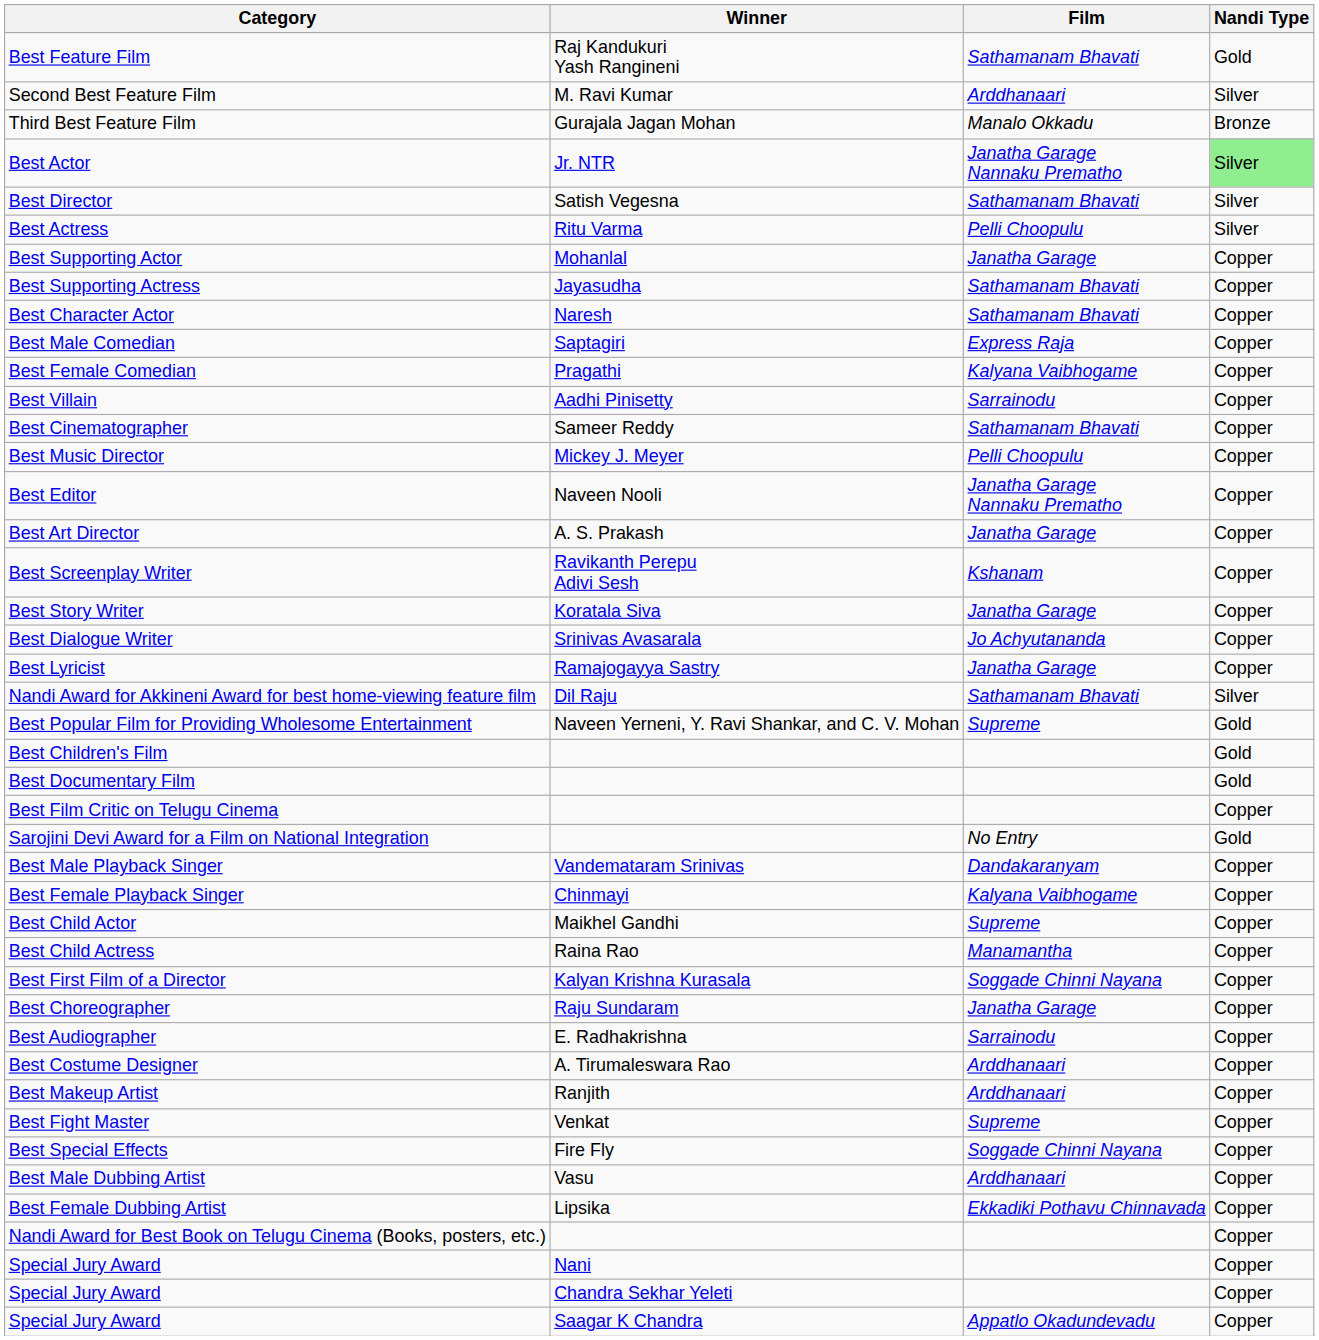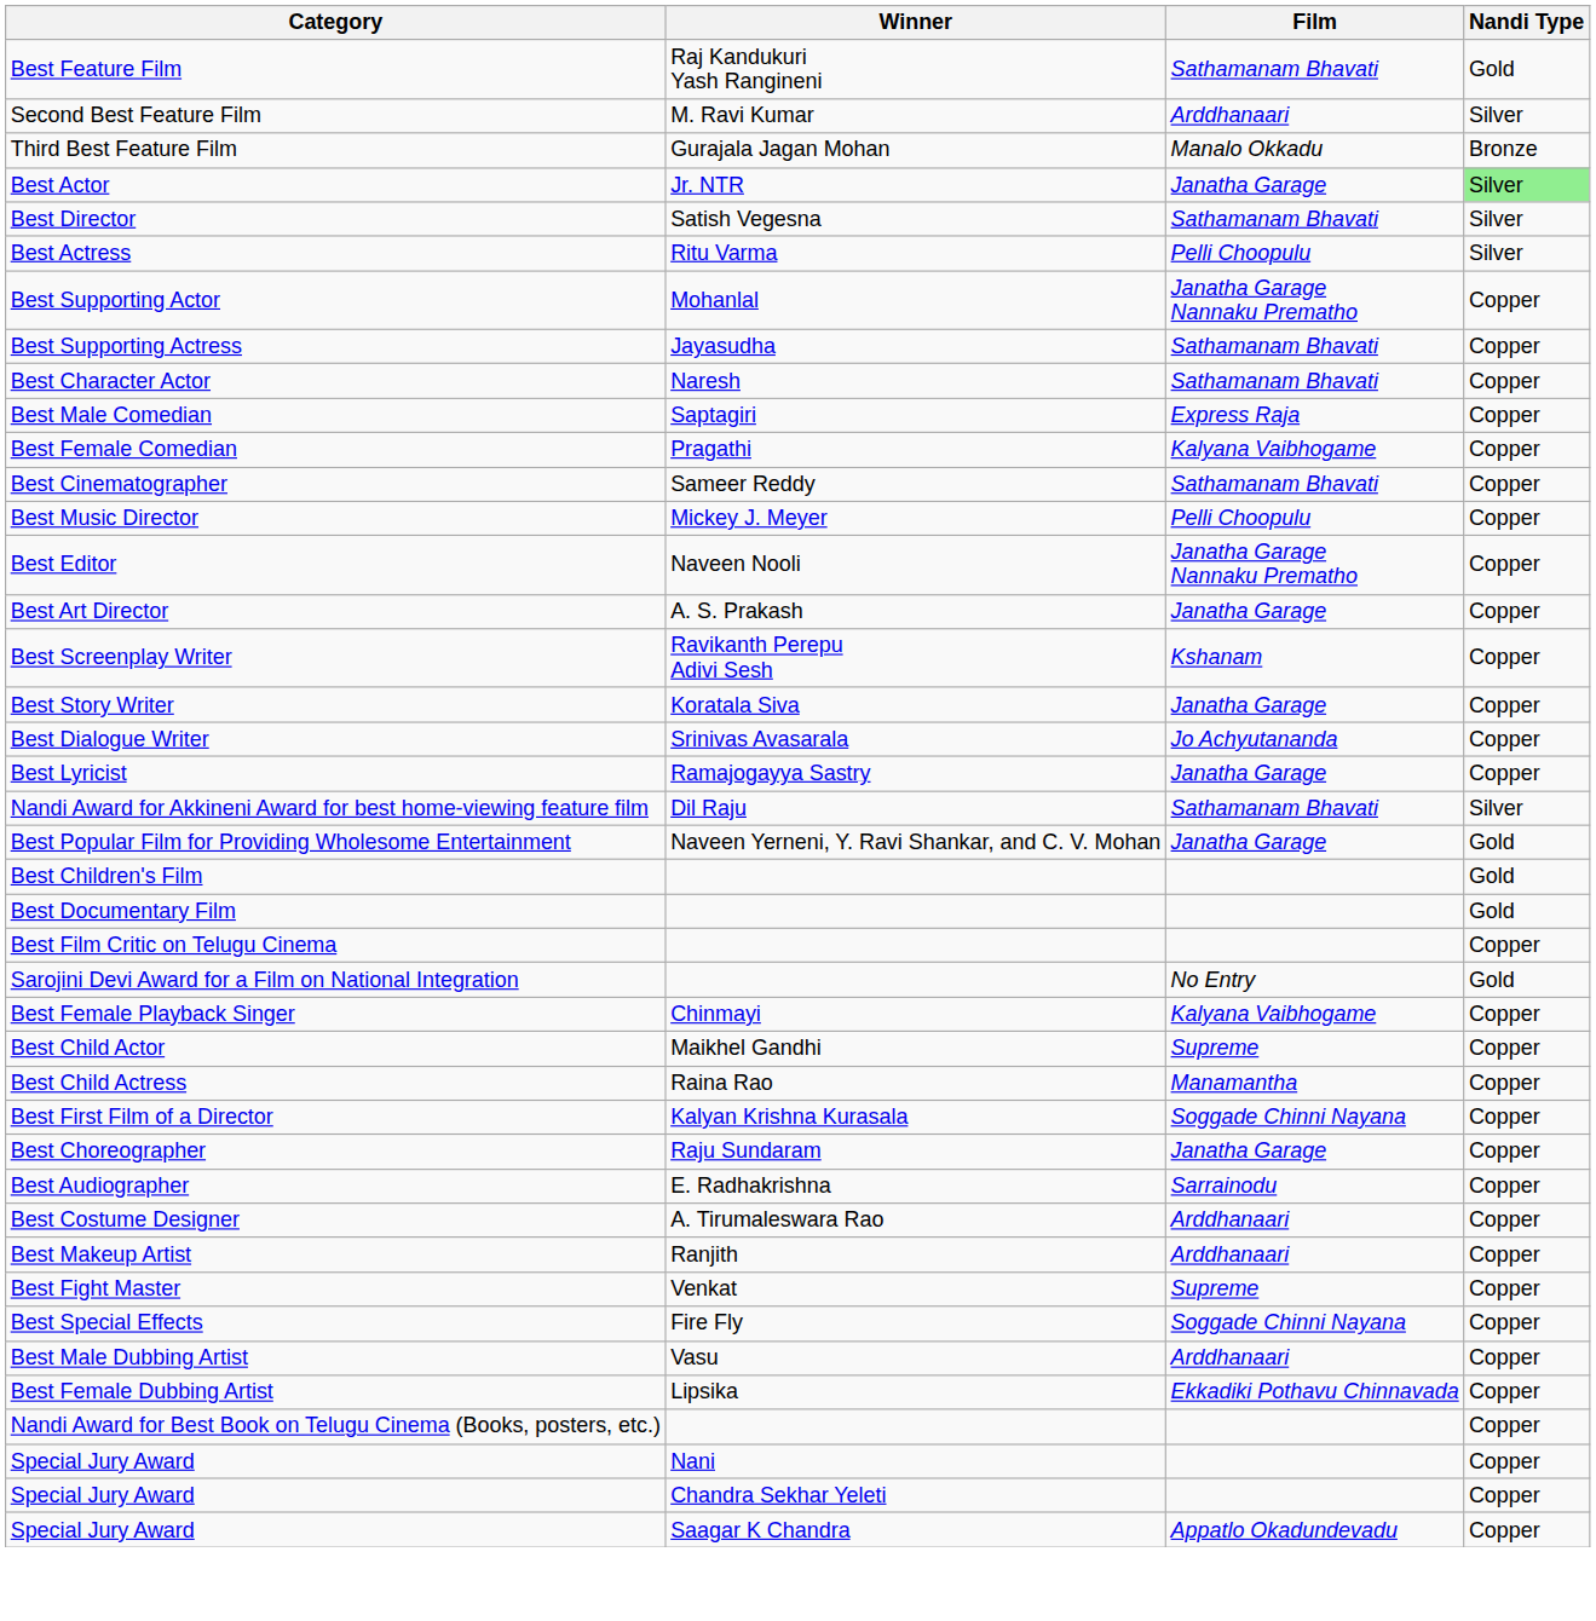Best Actor | Film: Janatha Garage Nannaku Prematho -> Janatha Garage
Best Supporting Actor | Film: Janatha Garage -> Janatha Garage Nannaku Prematho
- row: Best Villain | Aadhi Pinisetty | Sarrainodu | Copper
Best Popular Film for Providing Wholesome Entertainment | Film: Supreme -> Janatha Garage
- row: Best Male Playback Singer | Vandemataram Srinivas | Dandakaranyam | Copper
